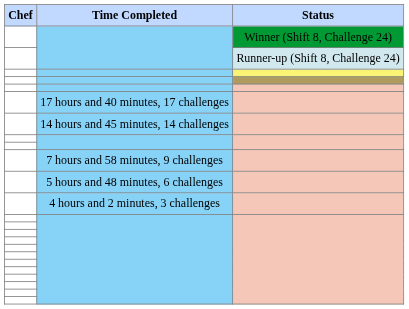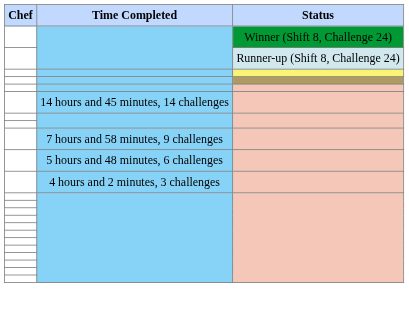- row: 17 hours and 40 minutes, 17 challenges
